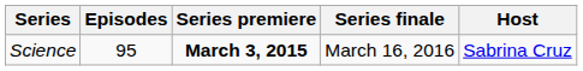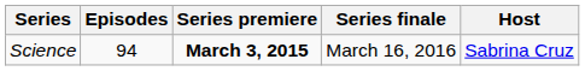Science | Episodes: 95 -> 94
